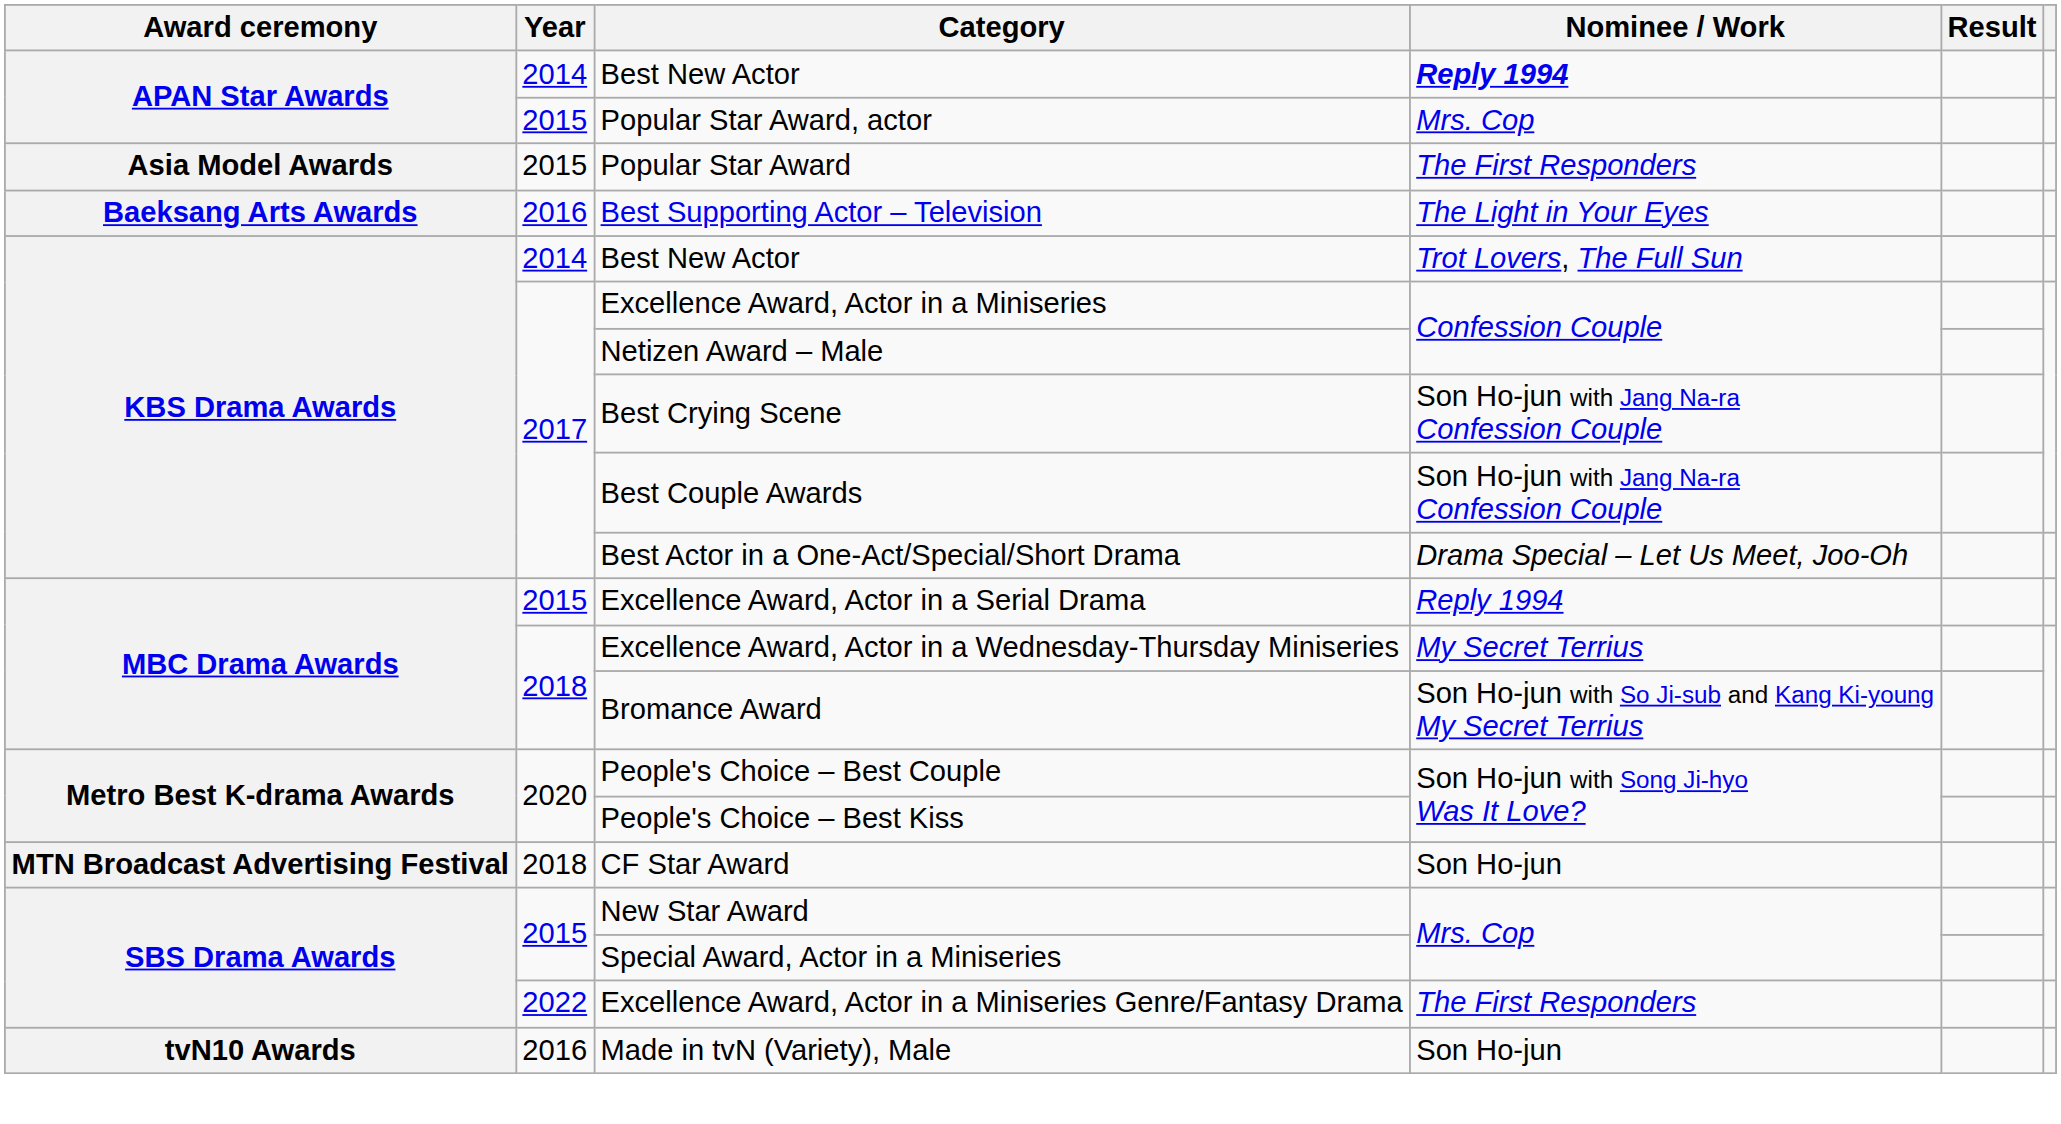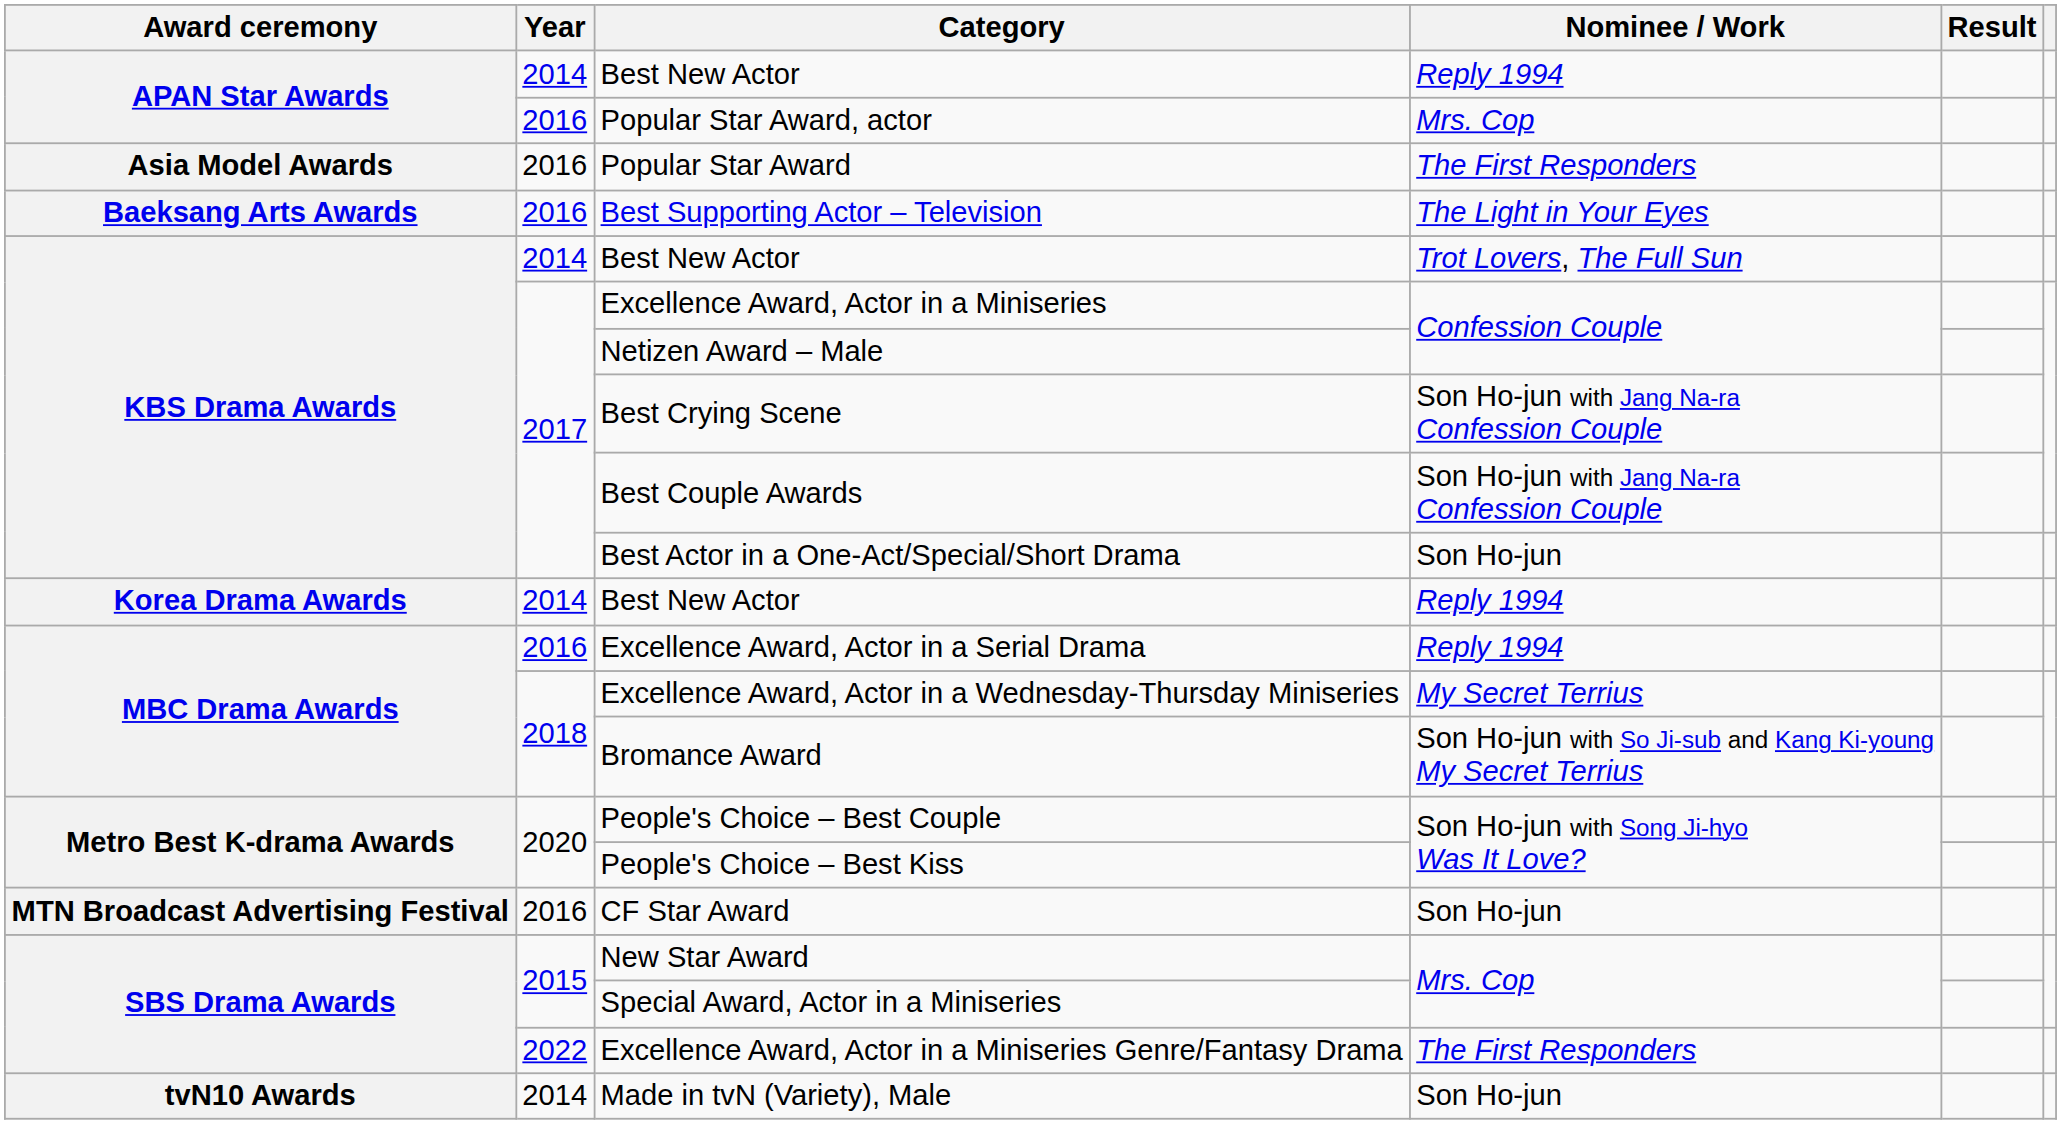APAN Star Awards / Best New Actor | Nominee / Work: bold -> normal
Popular Star Award, actor | Year: 2015 -> 2016
Popular Star Award | Year: 2015 -> 2016
Best Actor in a One-Act/Special/Short Drama | Nominee / Work: Drama Special – Let Us Meet, Joo-Oh -> Son Ho-jun
+ row: Korea Drama Awards | 2014 | Best New Actor | Reply 1994
Excellence Award, Actor in a Serial Drama | Year: 2015 -> 2016
CF Star Award | Year: 2018 -> 2016
Made in tvN (Variety), Male | Year: 2016 -> 2014
